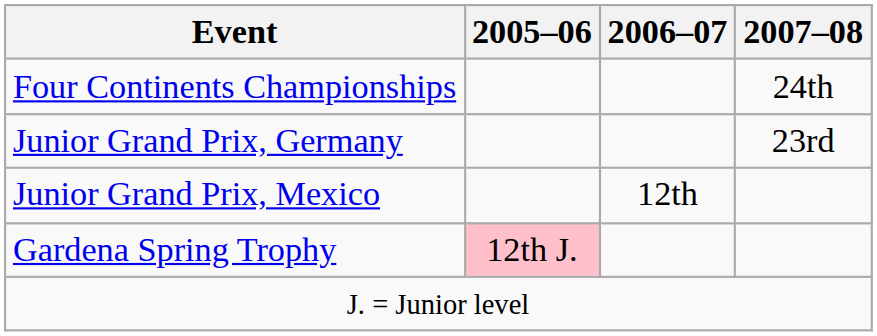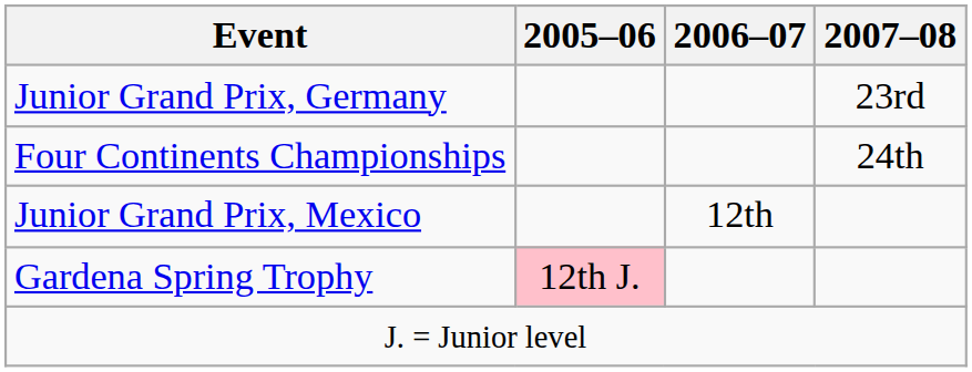rows swapped: Four Continents Championships <-> Junior Grand Prix, Germany
